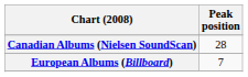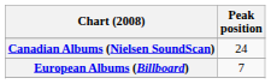Canadian Albums (Nielsen SoundScan) | Peak position: 28 -> 24
